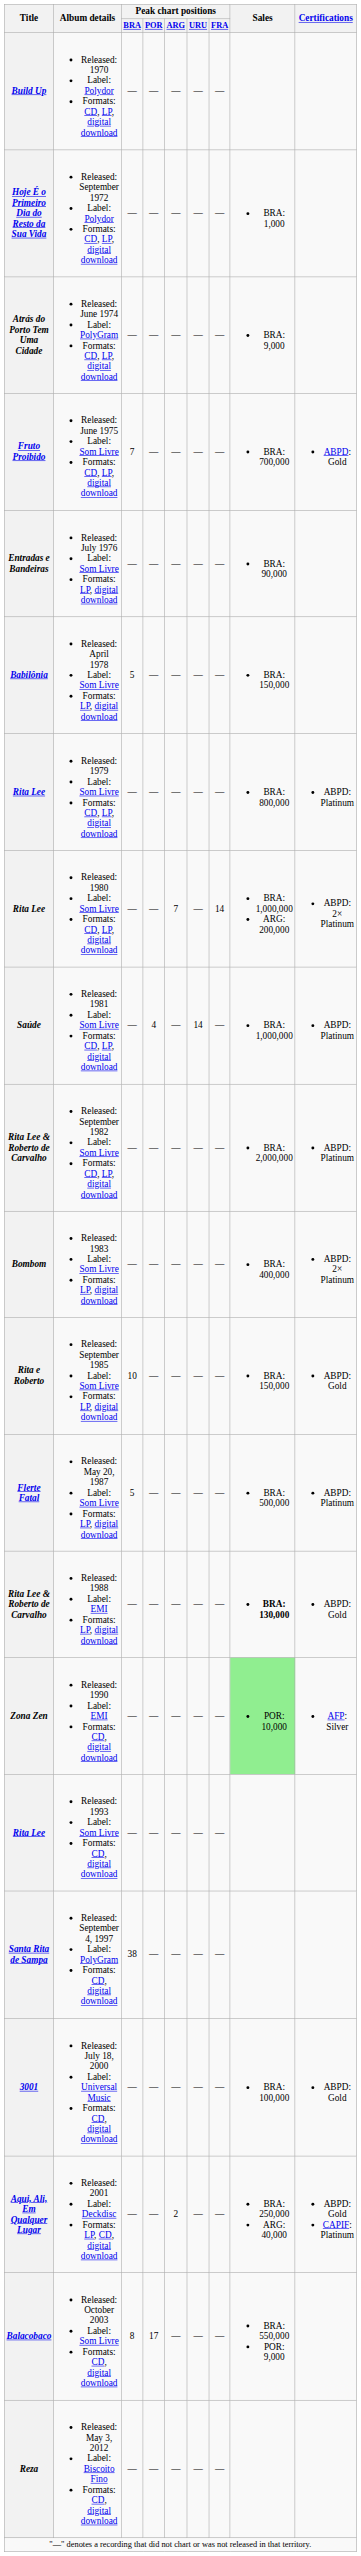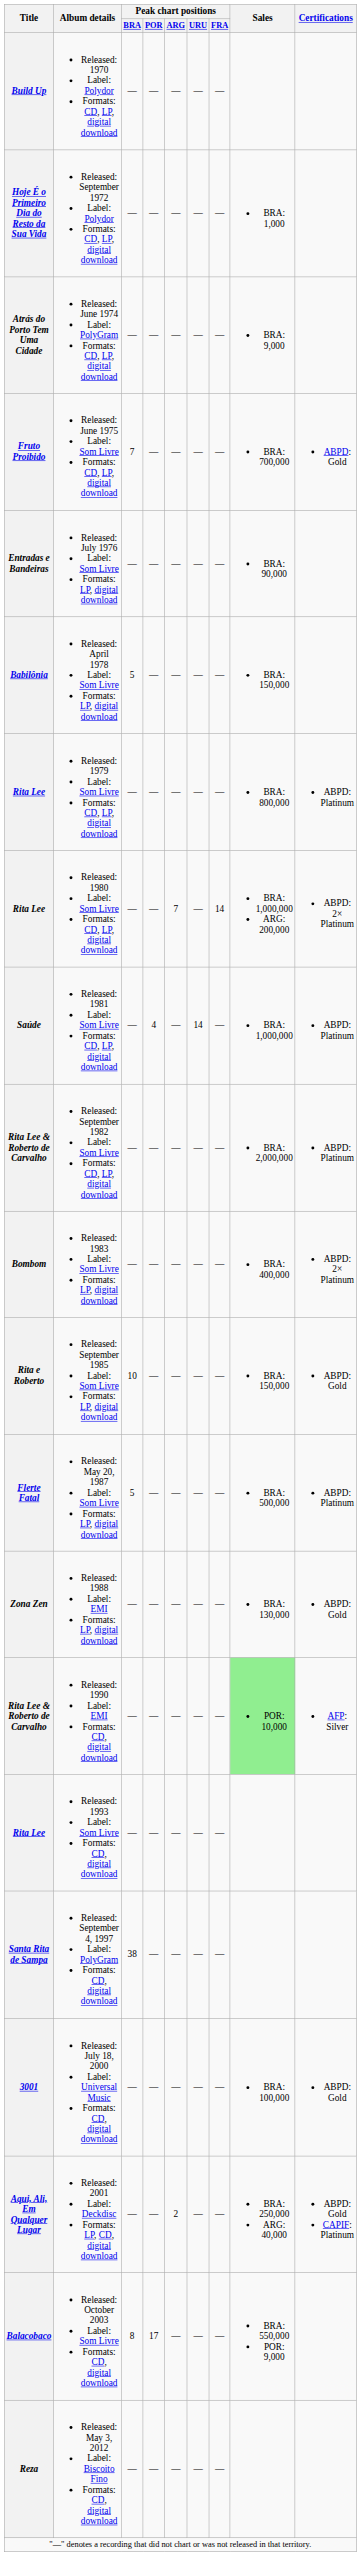Released: 1988 Label: EMI Formats: LP, digital download | Title: Rita Lee & Roberto de Carvalho -> Zona Zen
Released: 1988 Label: EMI Formats: LP, digital download | Sales: bold -> normal
Released: 1990 Label: EMI Formats: CD, digital download | Title: Zona Zen -> Rita Lee & Roberto de Carvalho
